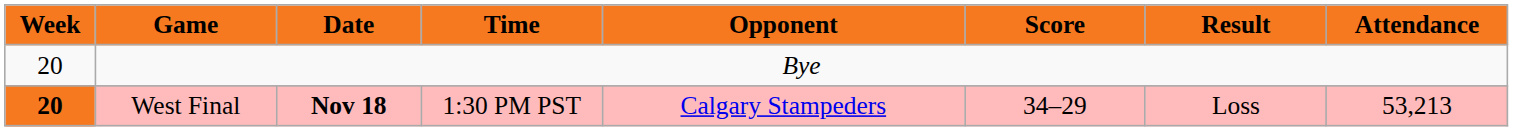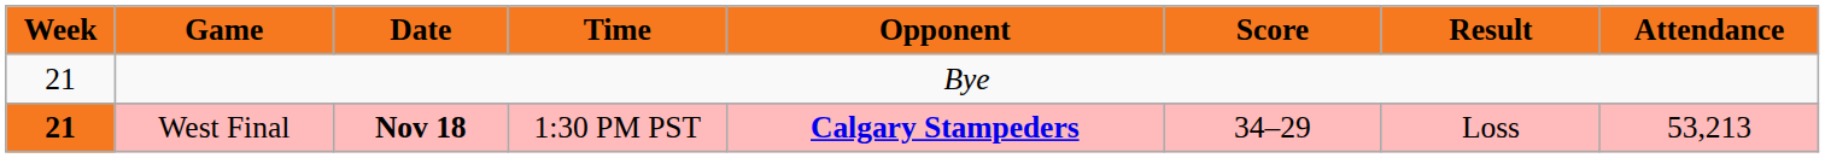Bye | Week: 20 -> 21
West Final | Week: 20 -> 21
West Final | Opponent: normal -> bold
